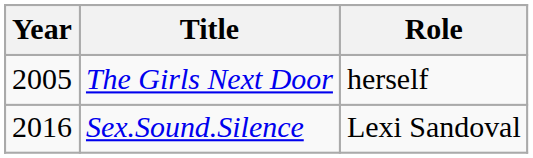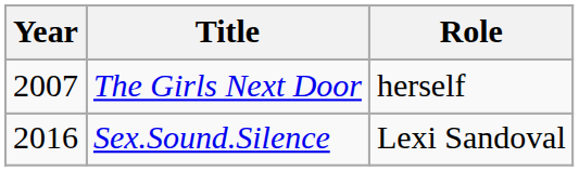The Girls Next Door | Year: 2005 -> 2007
